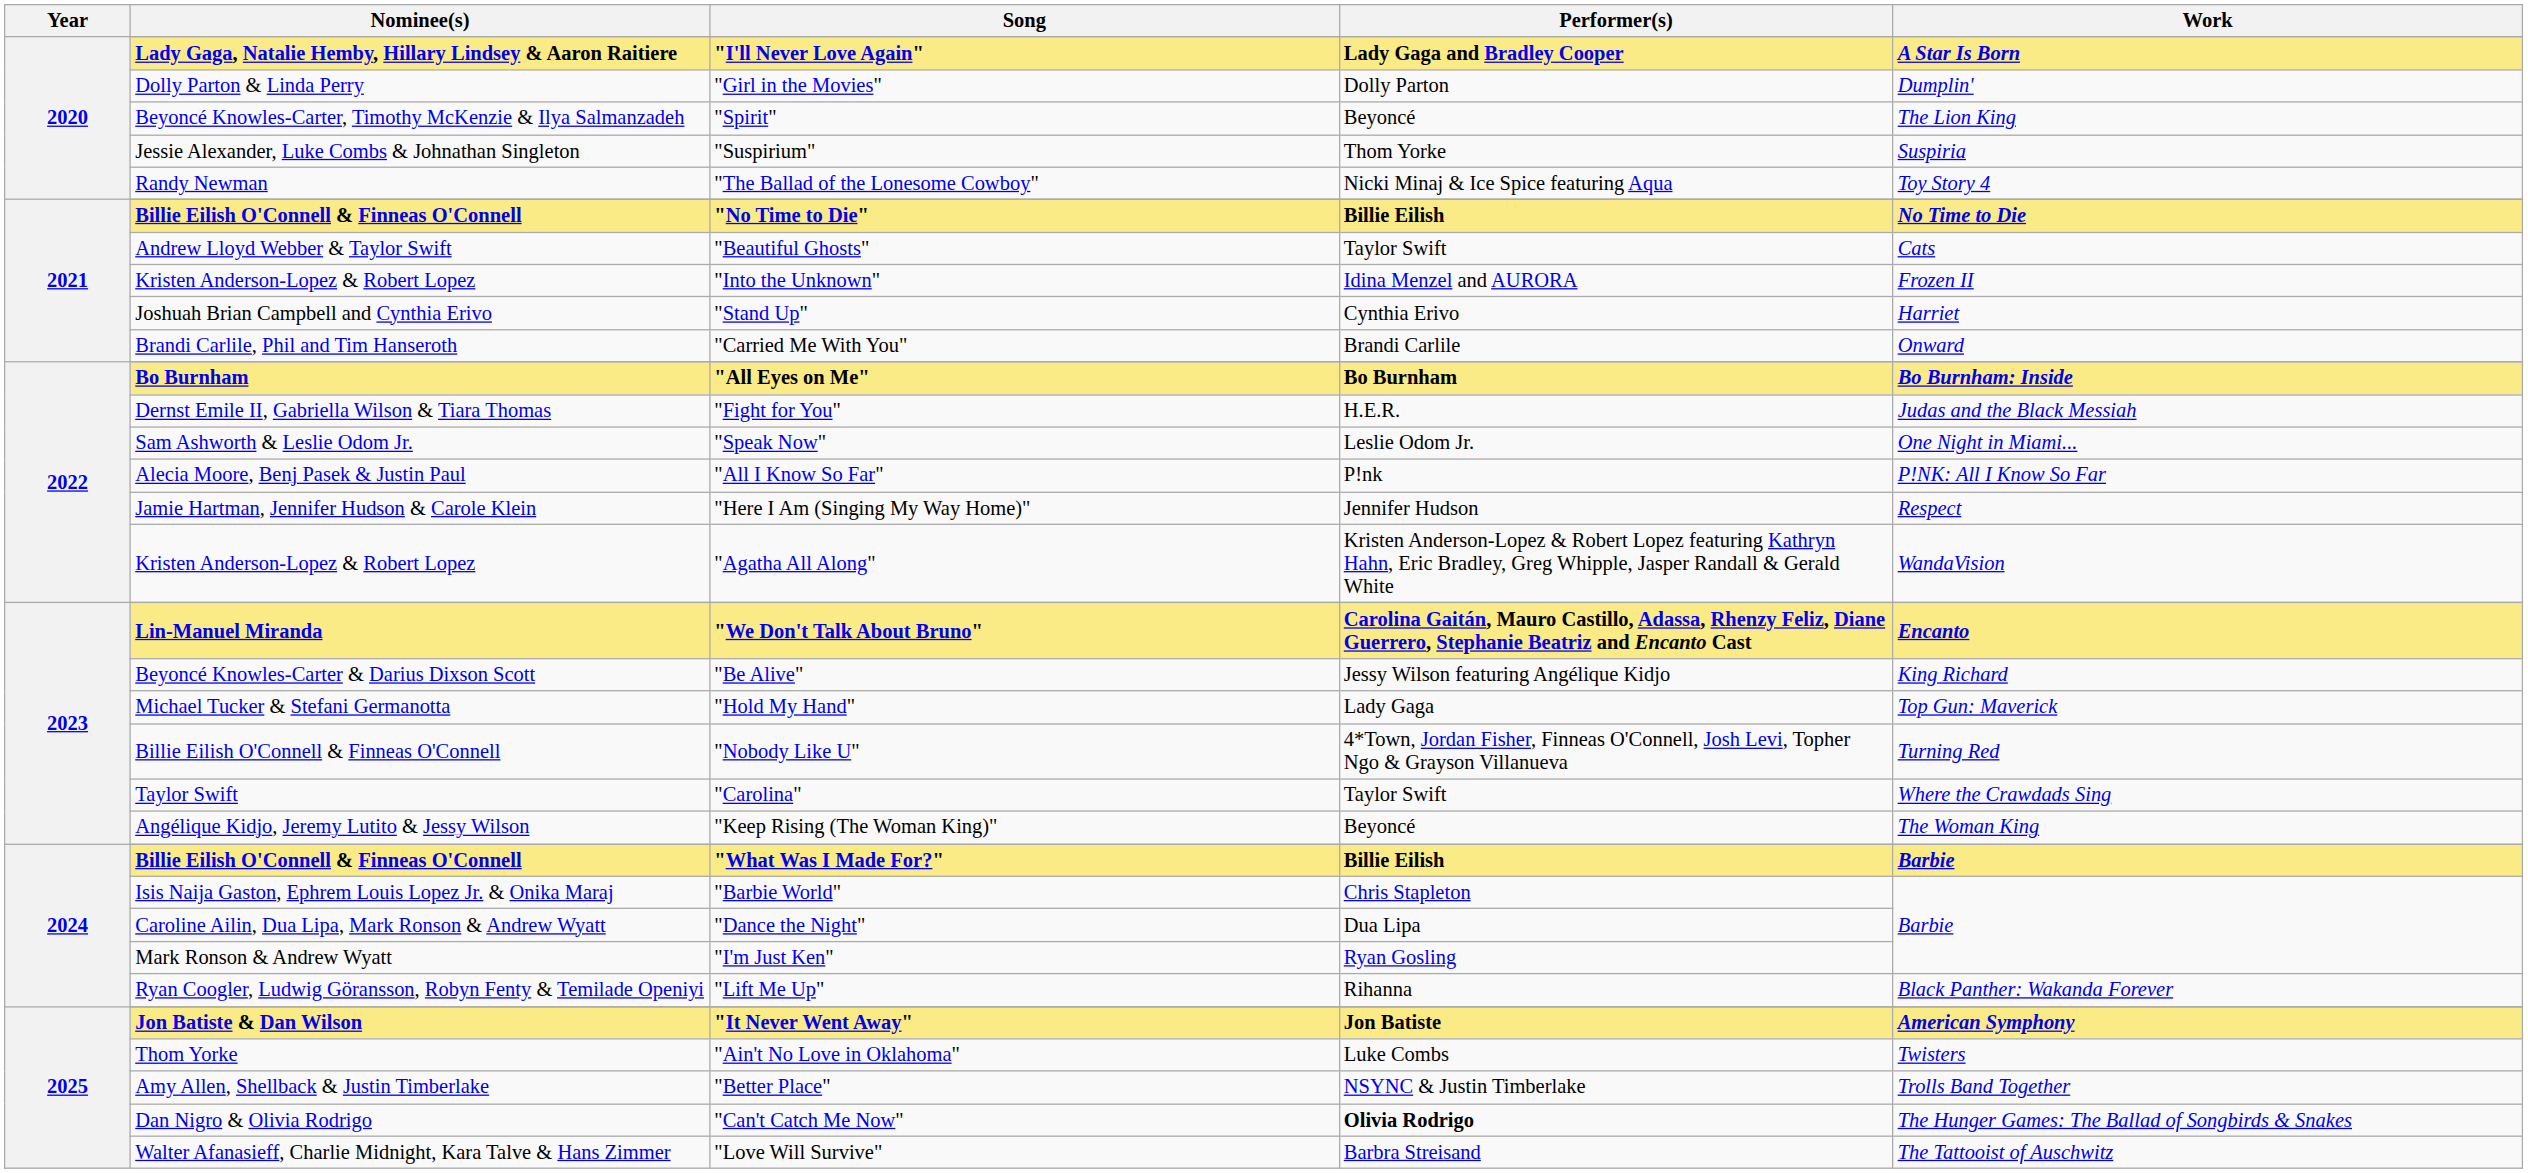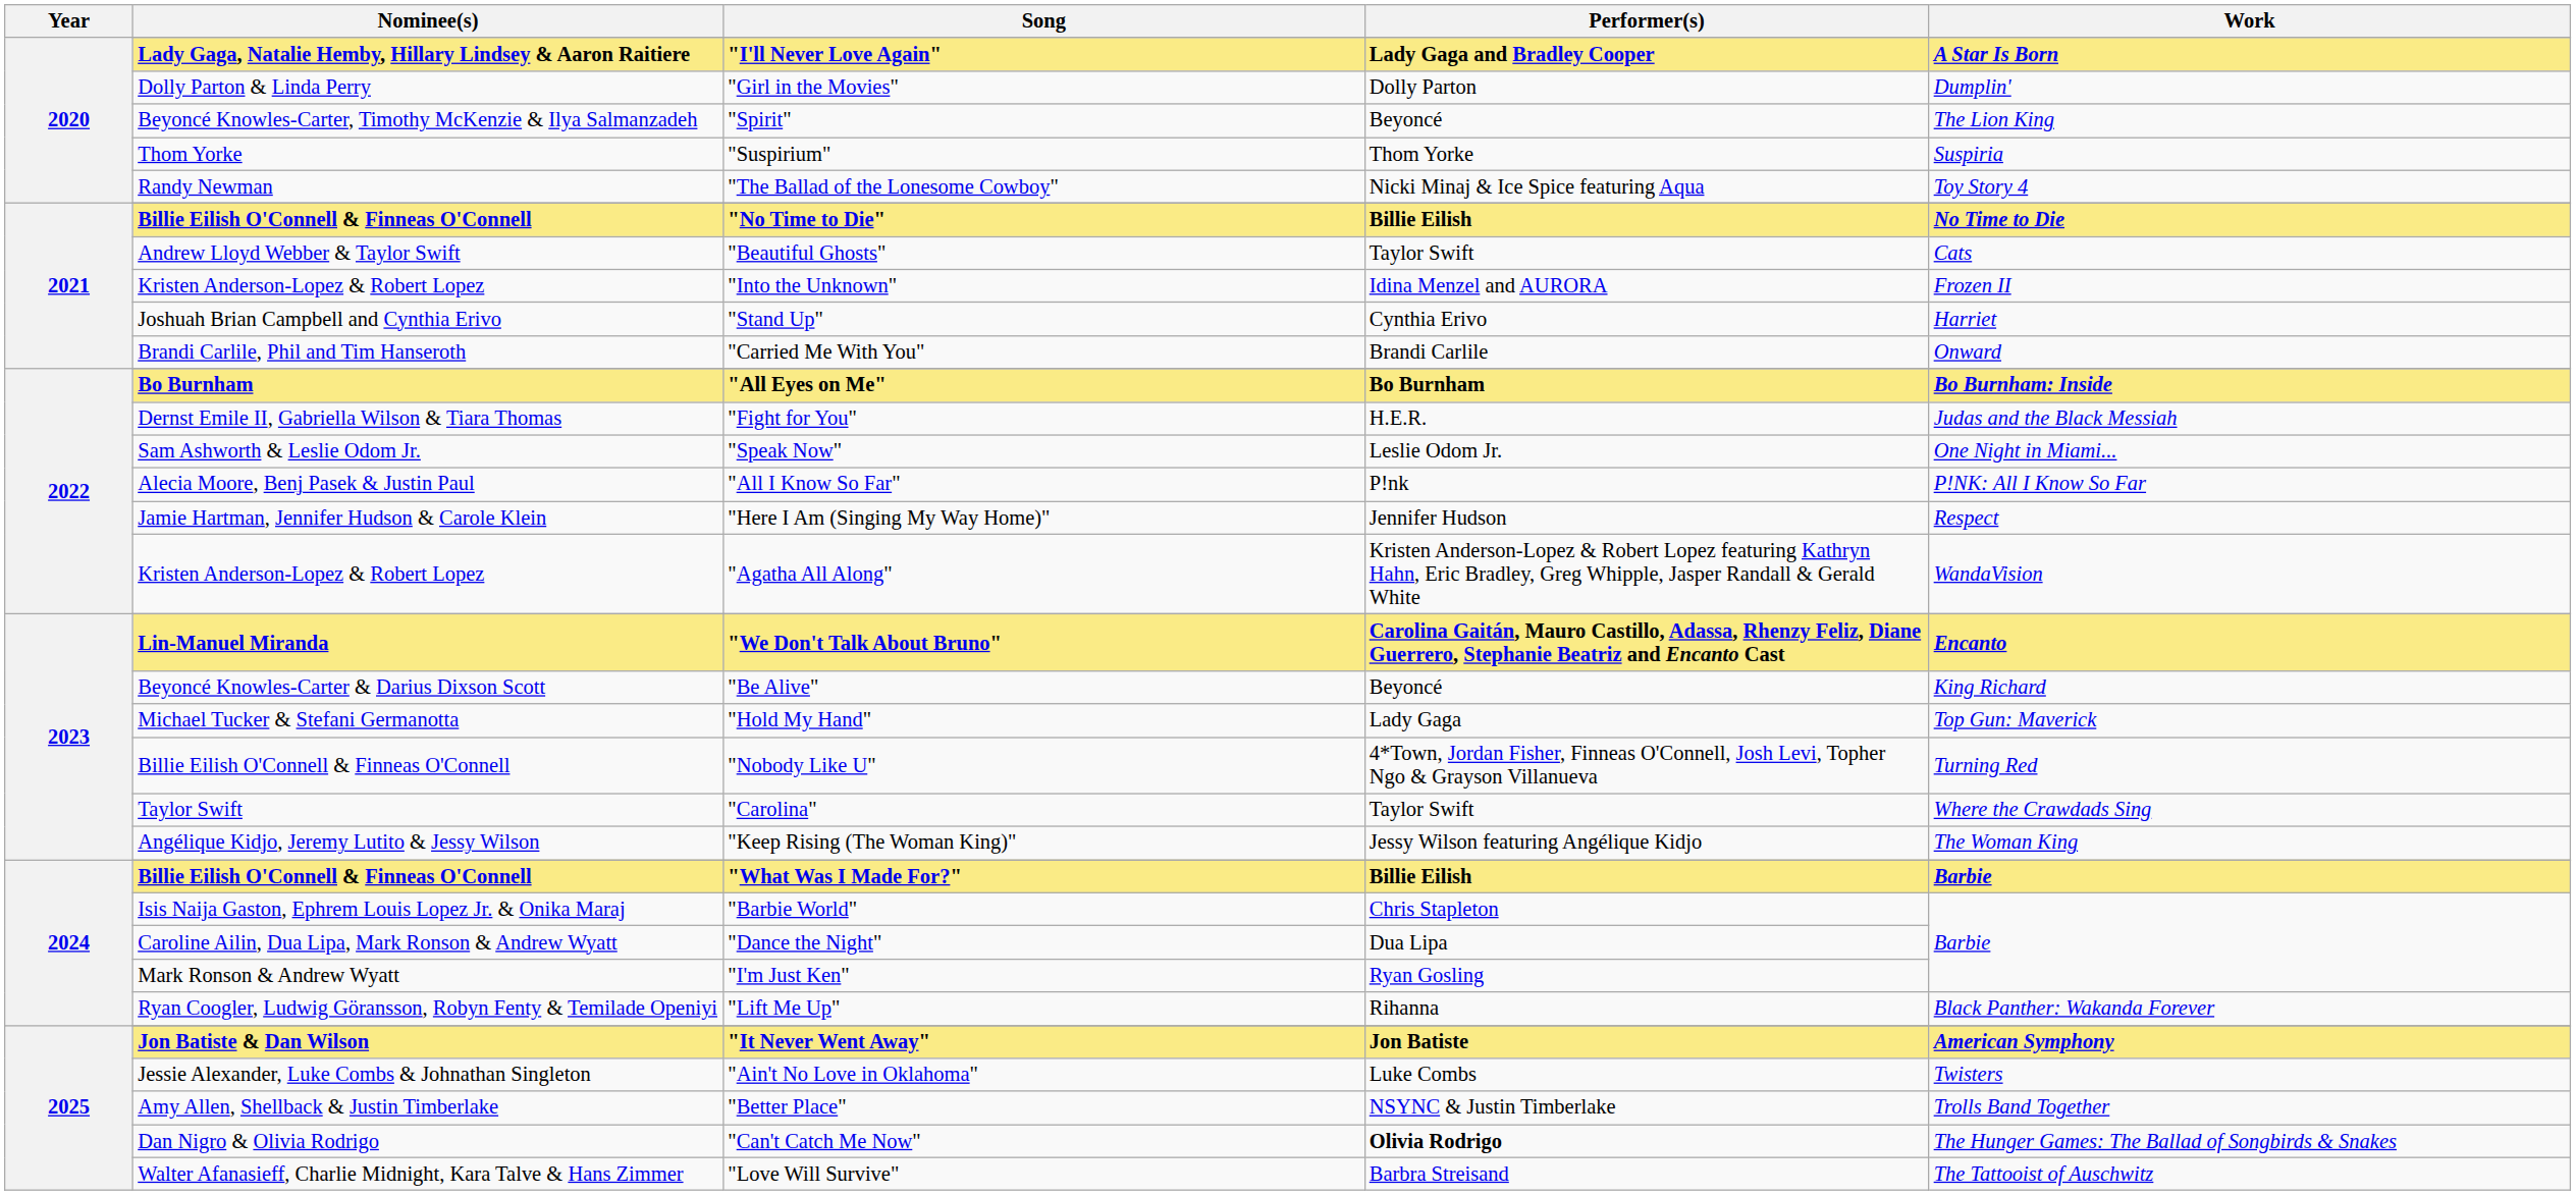"Suspirium" | Nominee(s): Jessie Alexander, Luke Combs & Johnathan Singleton -> Thom Yorke
"Be Alive" | Performer(s): Jessy Wilson featuring Angélique Kidjo -> Beyoncé
"Keep Rising (The Woman King)" | Performer(s): Beyoncé -> Jessy Wilson featuring Angélique Kidjo
"Ain't No Love in Oklahoma" | Nominee(s): Thom Yorke -> Jessie Alexander, Luke Combs & Johnathan Singleton
